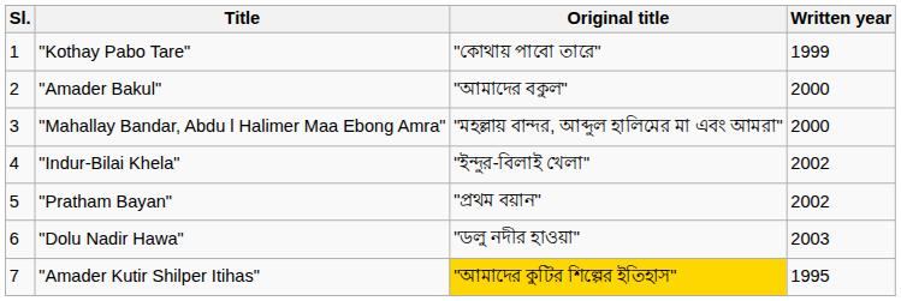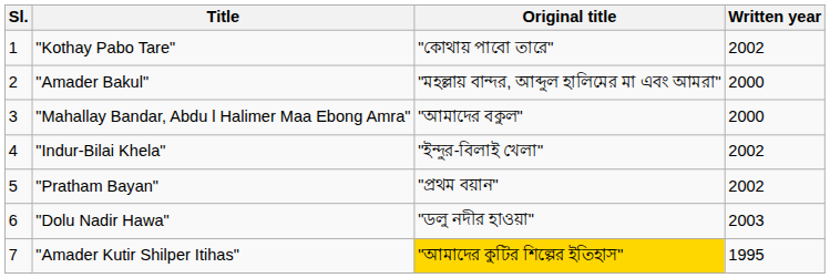"Kothay Pabo Tare" | Written year: 1999 -> 2002
"Amader Bakul" | Original title: "আমাদের বকুল" -> "মহল্লায় বান্দর, আব্দুল হালিমের মা এবং আমরা"
"Mahallay Bandar, Abdu l Halimer Maa Ebong Amra" | Original title: "মহল্লায় বান্দর, আব্দুল হালিমের মা এবং আমরা" -> "আমাদের বকুল"
